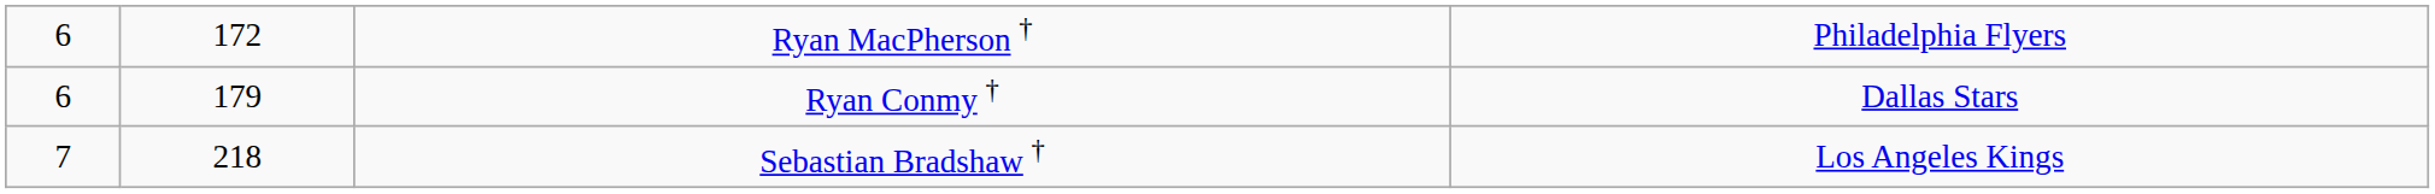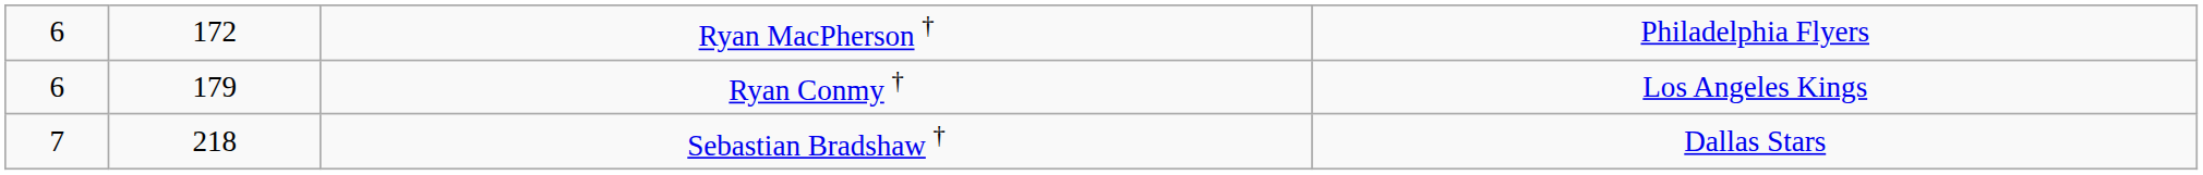Ryan Conmy † | column 4: Dallas Stars -> Los Angeles Kings
Sebastian Bradshaw † | column 4: Los Angeles Kings -> Dallas Stars
